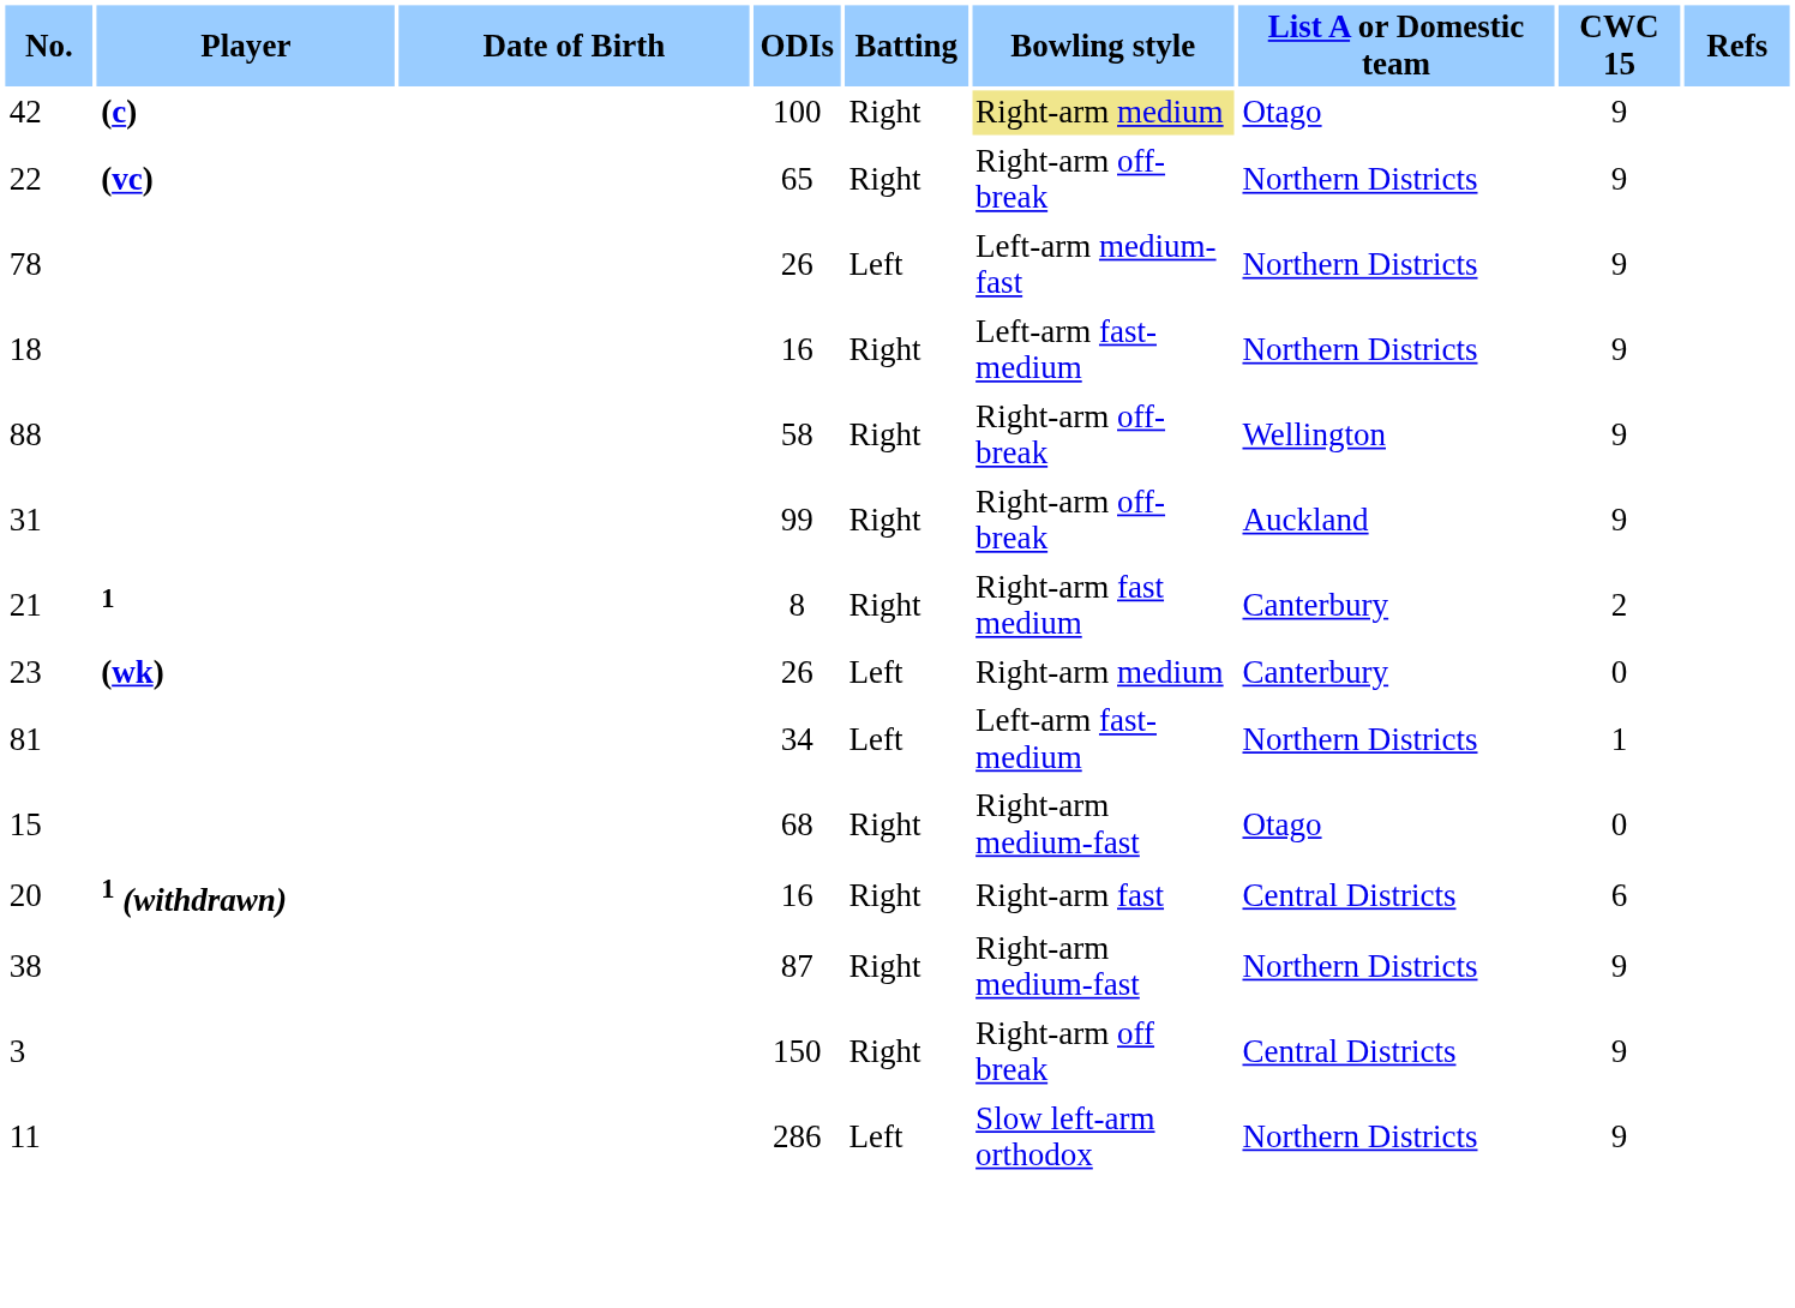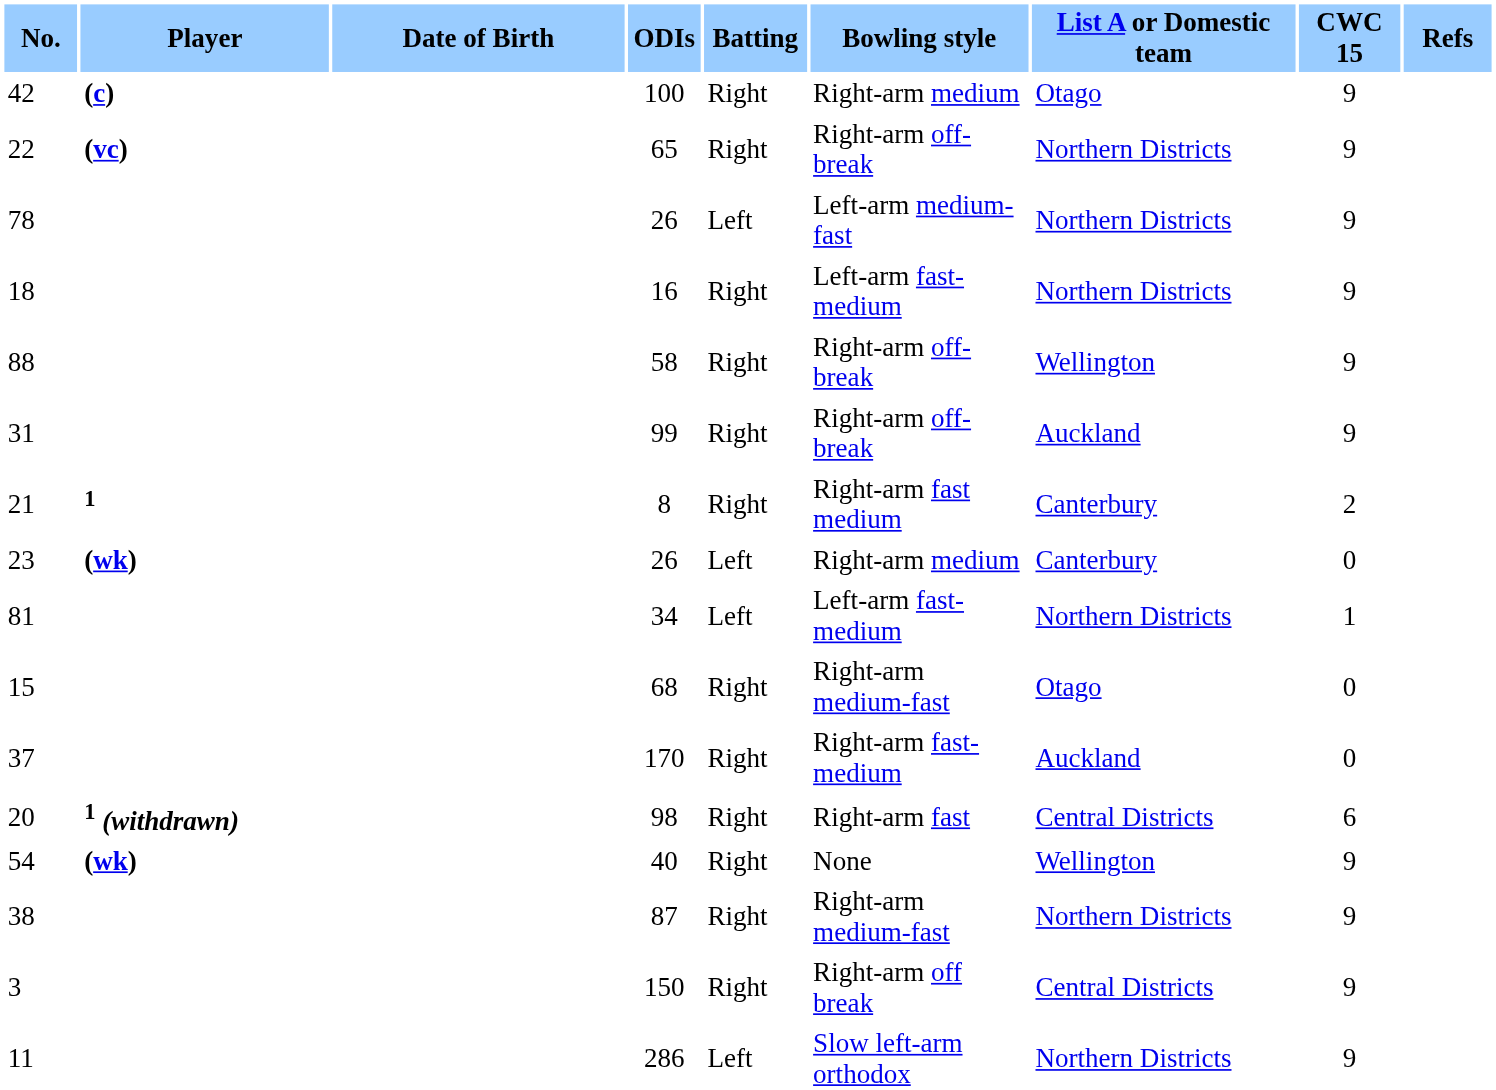42 | Bowling style: khaki background -> no background
+ row: 37 | 170 | Right | Right-arm fast-medium | Auckland | 0
20 | ODIs: 16 -> 98
+ row: 54 | (wk) | 40 | Right | None | Wellington | 9
